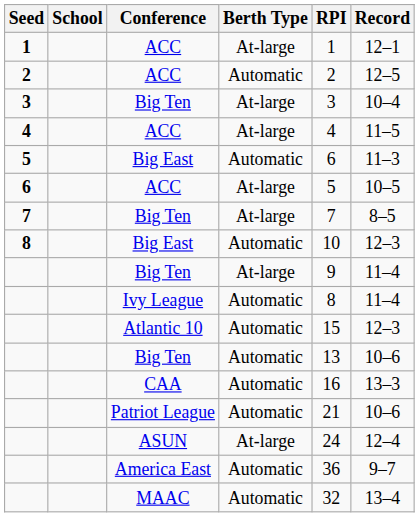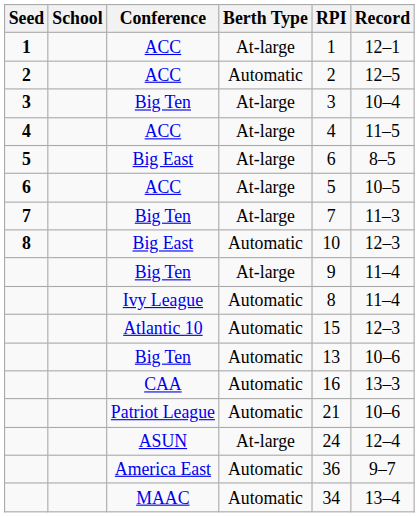5 / Big East | Berth Type: Automatic -> At-large
5 / Big East | Record: 11–3 -> 8–5
7 / Big Ten | Record: 8–5 -> 11–3
MAAC | RPI: 32 -> 34
